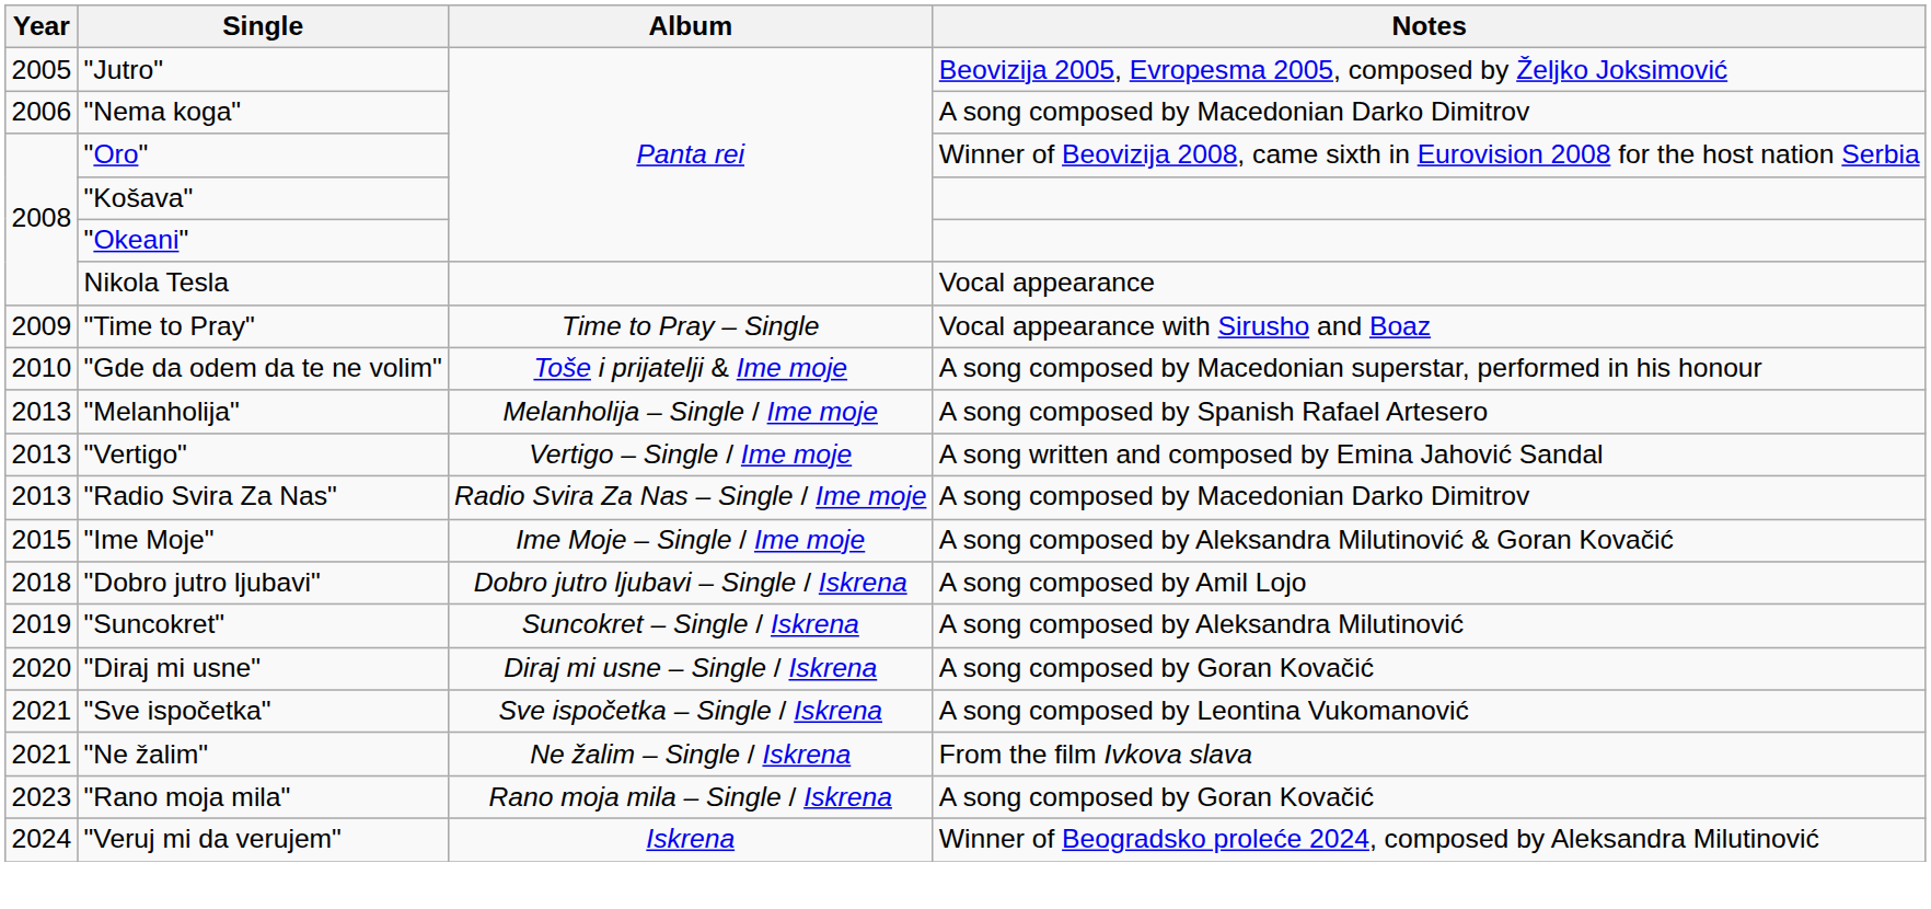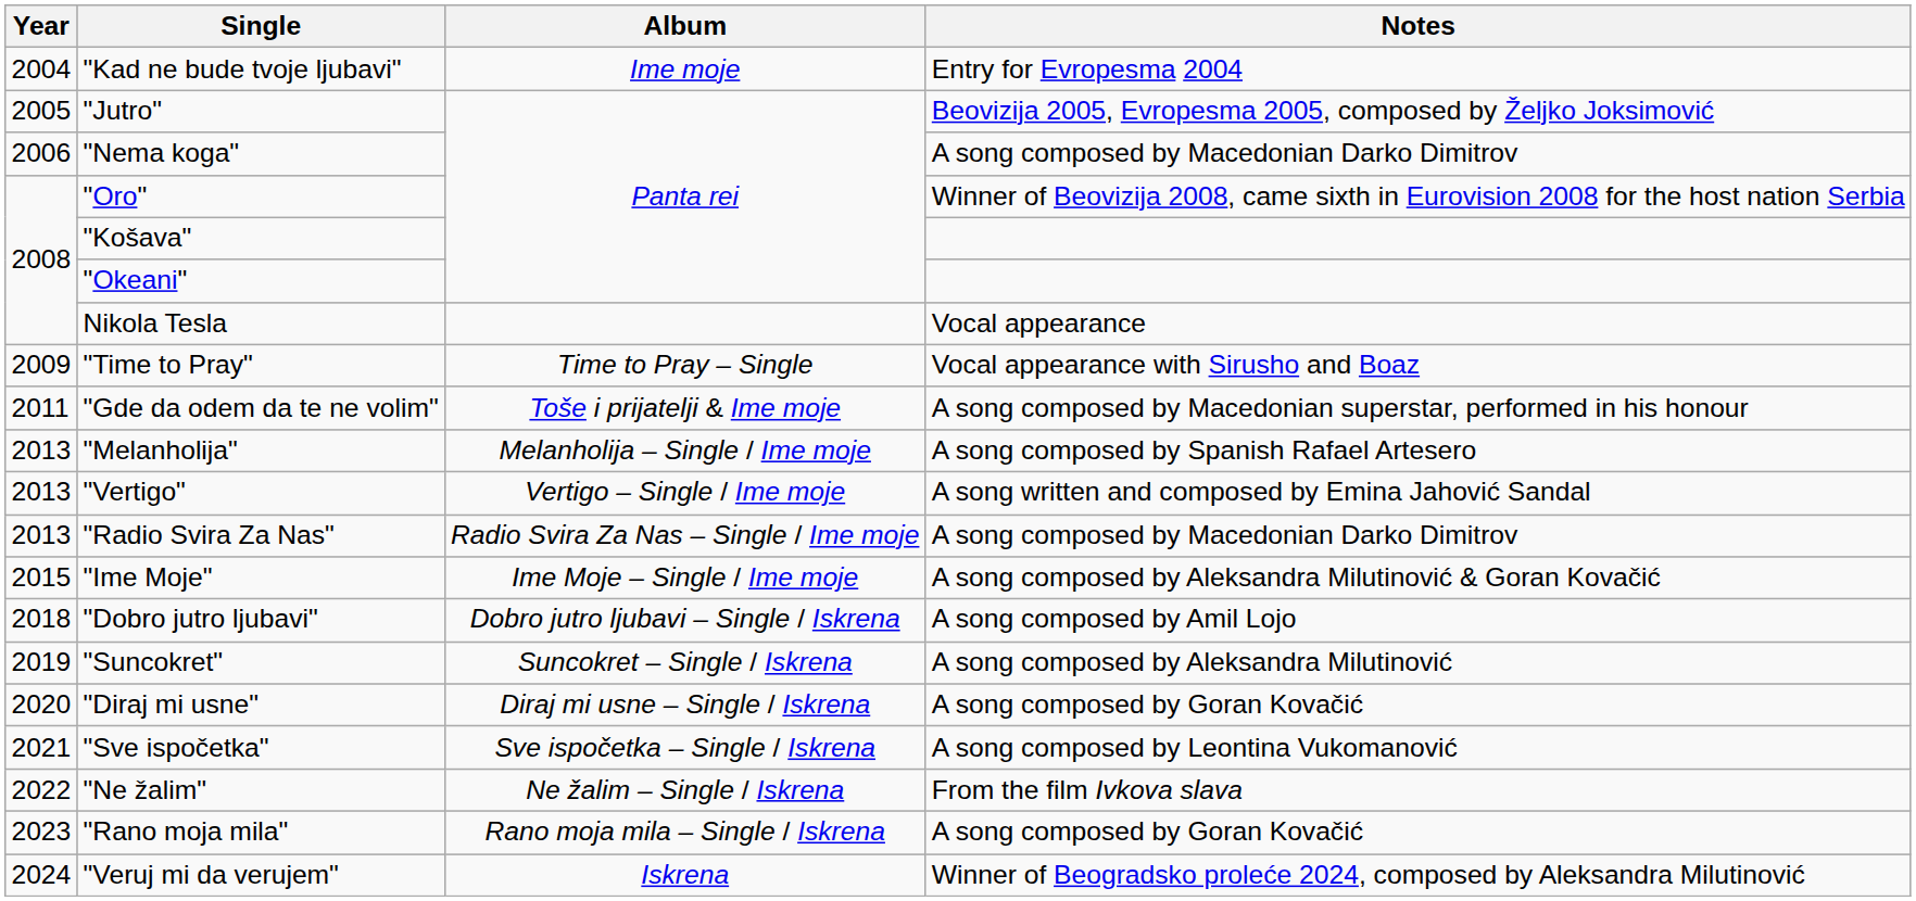+ row: 2004 | "Kad ne bude tvoje ljubavi" | Ime moje | Entry for Evropesma 2004
"Gde da odem da te ne volim" | Year: 2010 -> 2011
"Ne žalim" | Year: 2021 -> 2022
